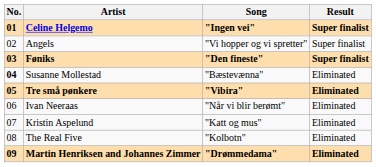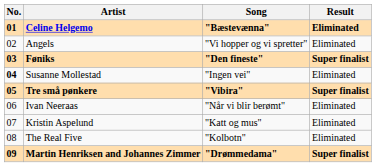Celine Helgemo | Song: "Ingen vei" -> "Bæstevænna"
Celine Helgemo | Result: Super finalist -> Eliminated
Angels | Result: Super finalist -> Eliminated
Susanne Mollestad | Song: "Bæstevænna" -> "Ingen vei"
Tre små pønkere | Result: Eliminated -> Super finalist
Martin Henriksen and Johannes Zimmer | Result: Eliminated -> Super finalist
